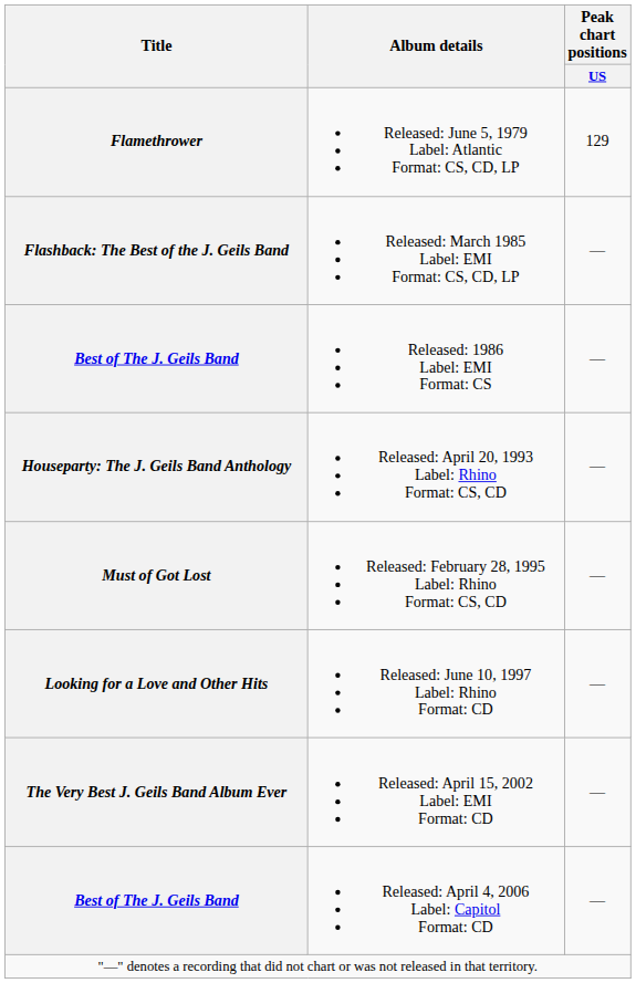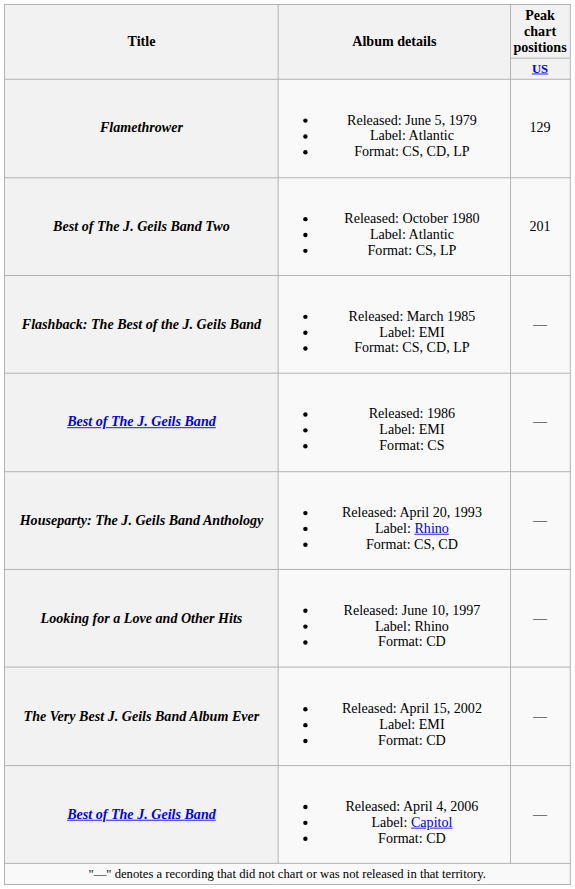+ row: Best of The J. Geils Band Two | Released: October 1980 Label: Atlantic Format: CS, LP | 201
- row: Must of Got Lost | Released: February 28, 1995 Label: Rhino Format: CS, CD | —
